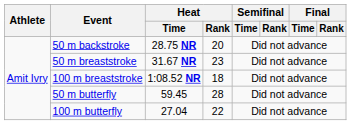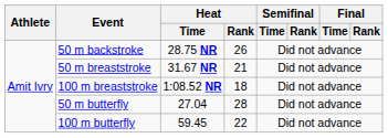50 m backstroke | Heat / Rank: 20 -> 26
50 m breaststroke | Heat / Rank: 23 -> 21
50 m butterfly | Heat / Time: 59.45 -> 27.04
100 m butterfly | Heat / Time: 27.04 -> 59.45
